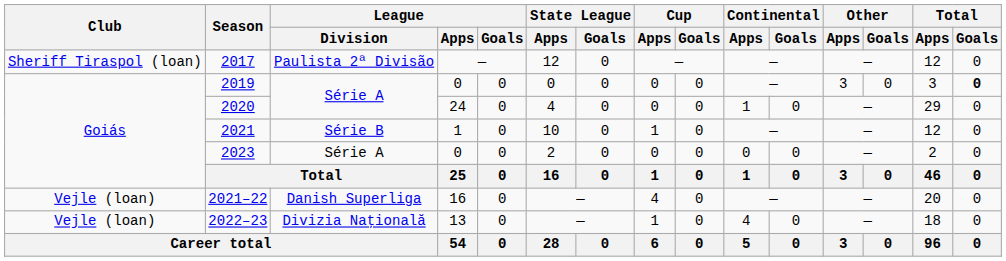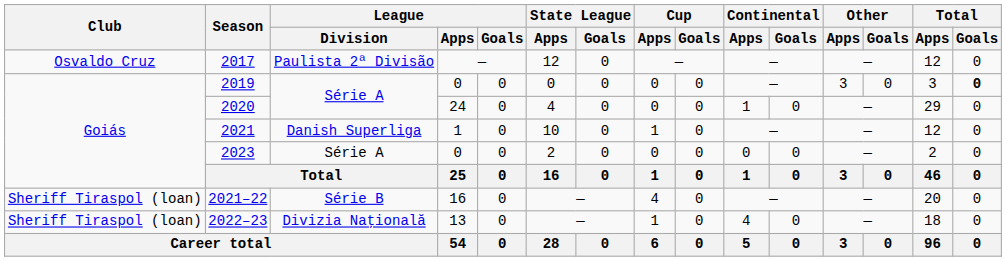2017 | Club: Sheriff Tiraspol (loan) -> Osvaldo Cruz
2021 | League / Division: Série B -> Danish Superliga
2021–22 | Club: Vejle (loan) -> Sheriff Tiraspol (loan)
2021–22 | League / Division: Danish Superliga -> Série B
2022–23 | Club: Vejle (loan) -> Sheriff Tiraspol (loan)
